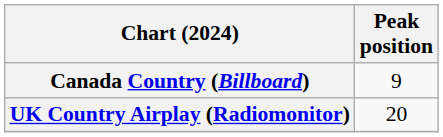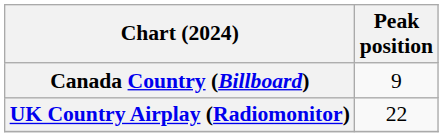UK Country Airplay (Radiomonitor) | Peak position: 20 -> 22
